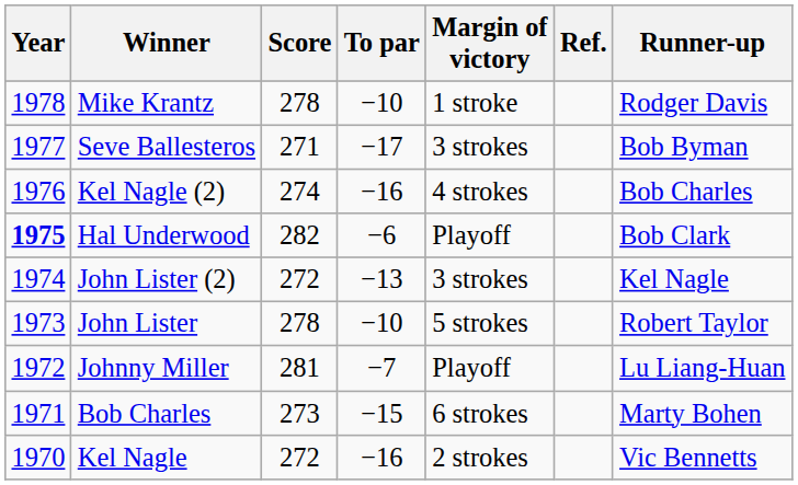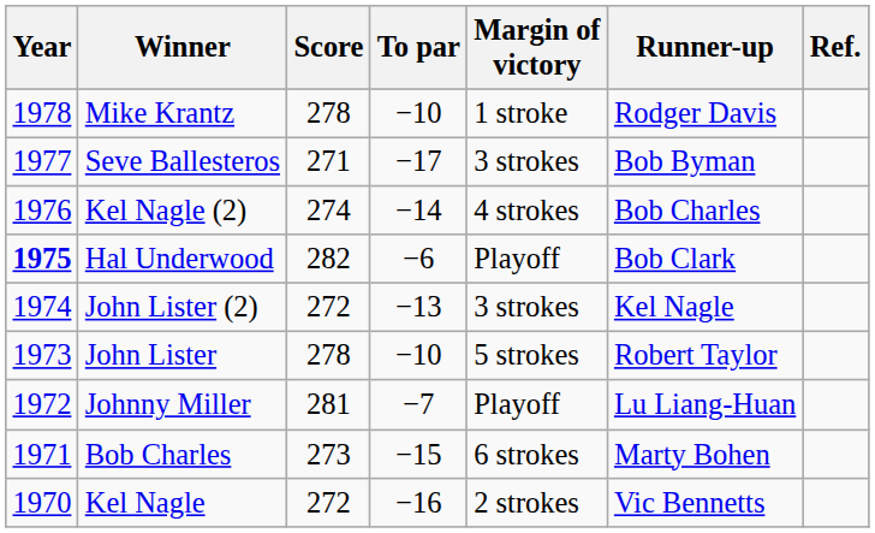columns swapped: Runner-up <-> Ref.
Kel Nagle (2) | To par: −16 -> −14
